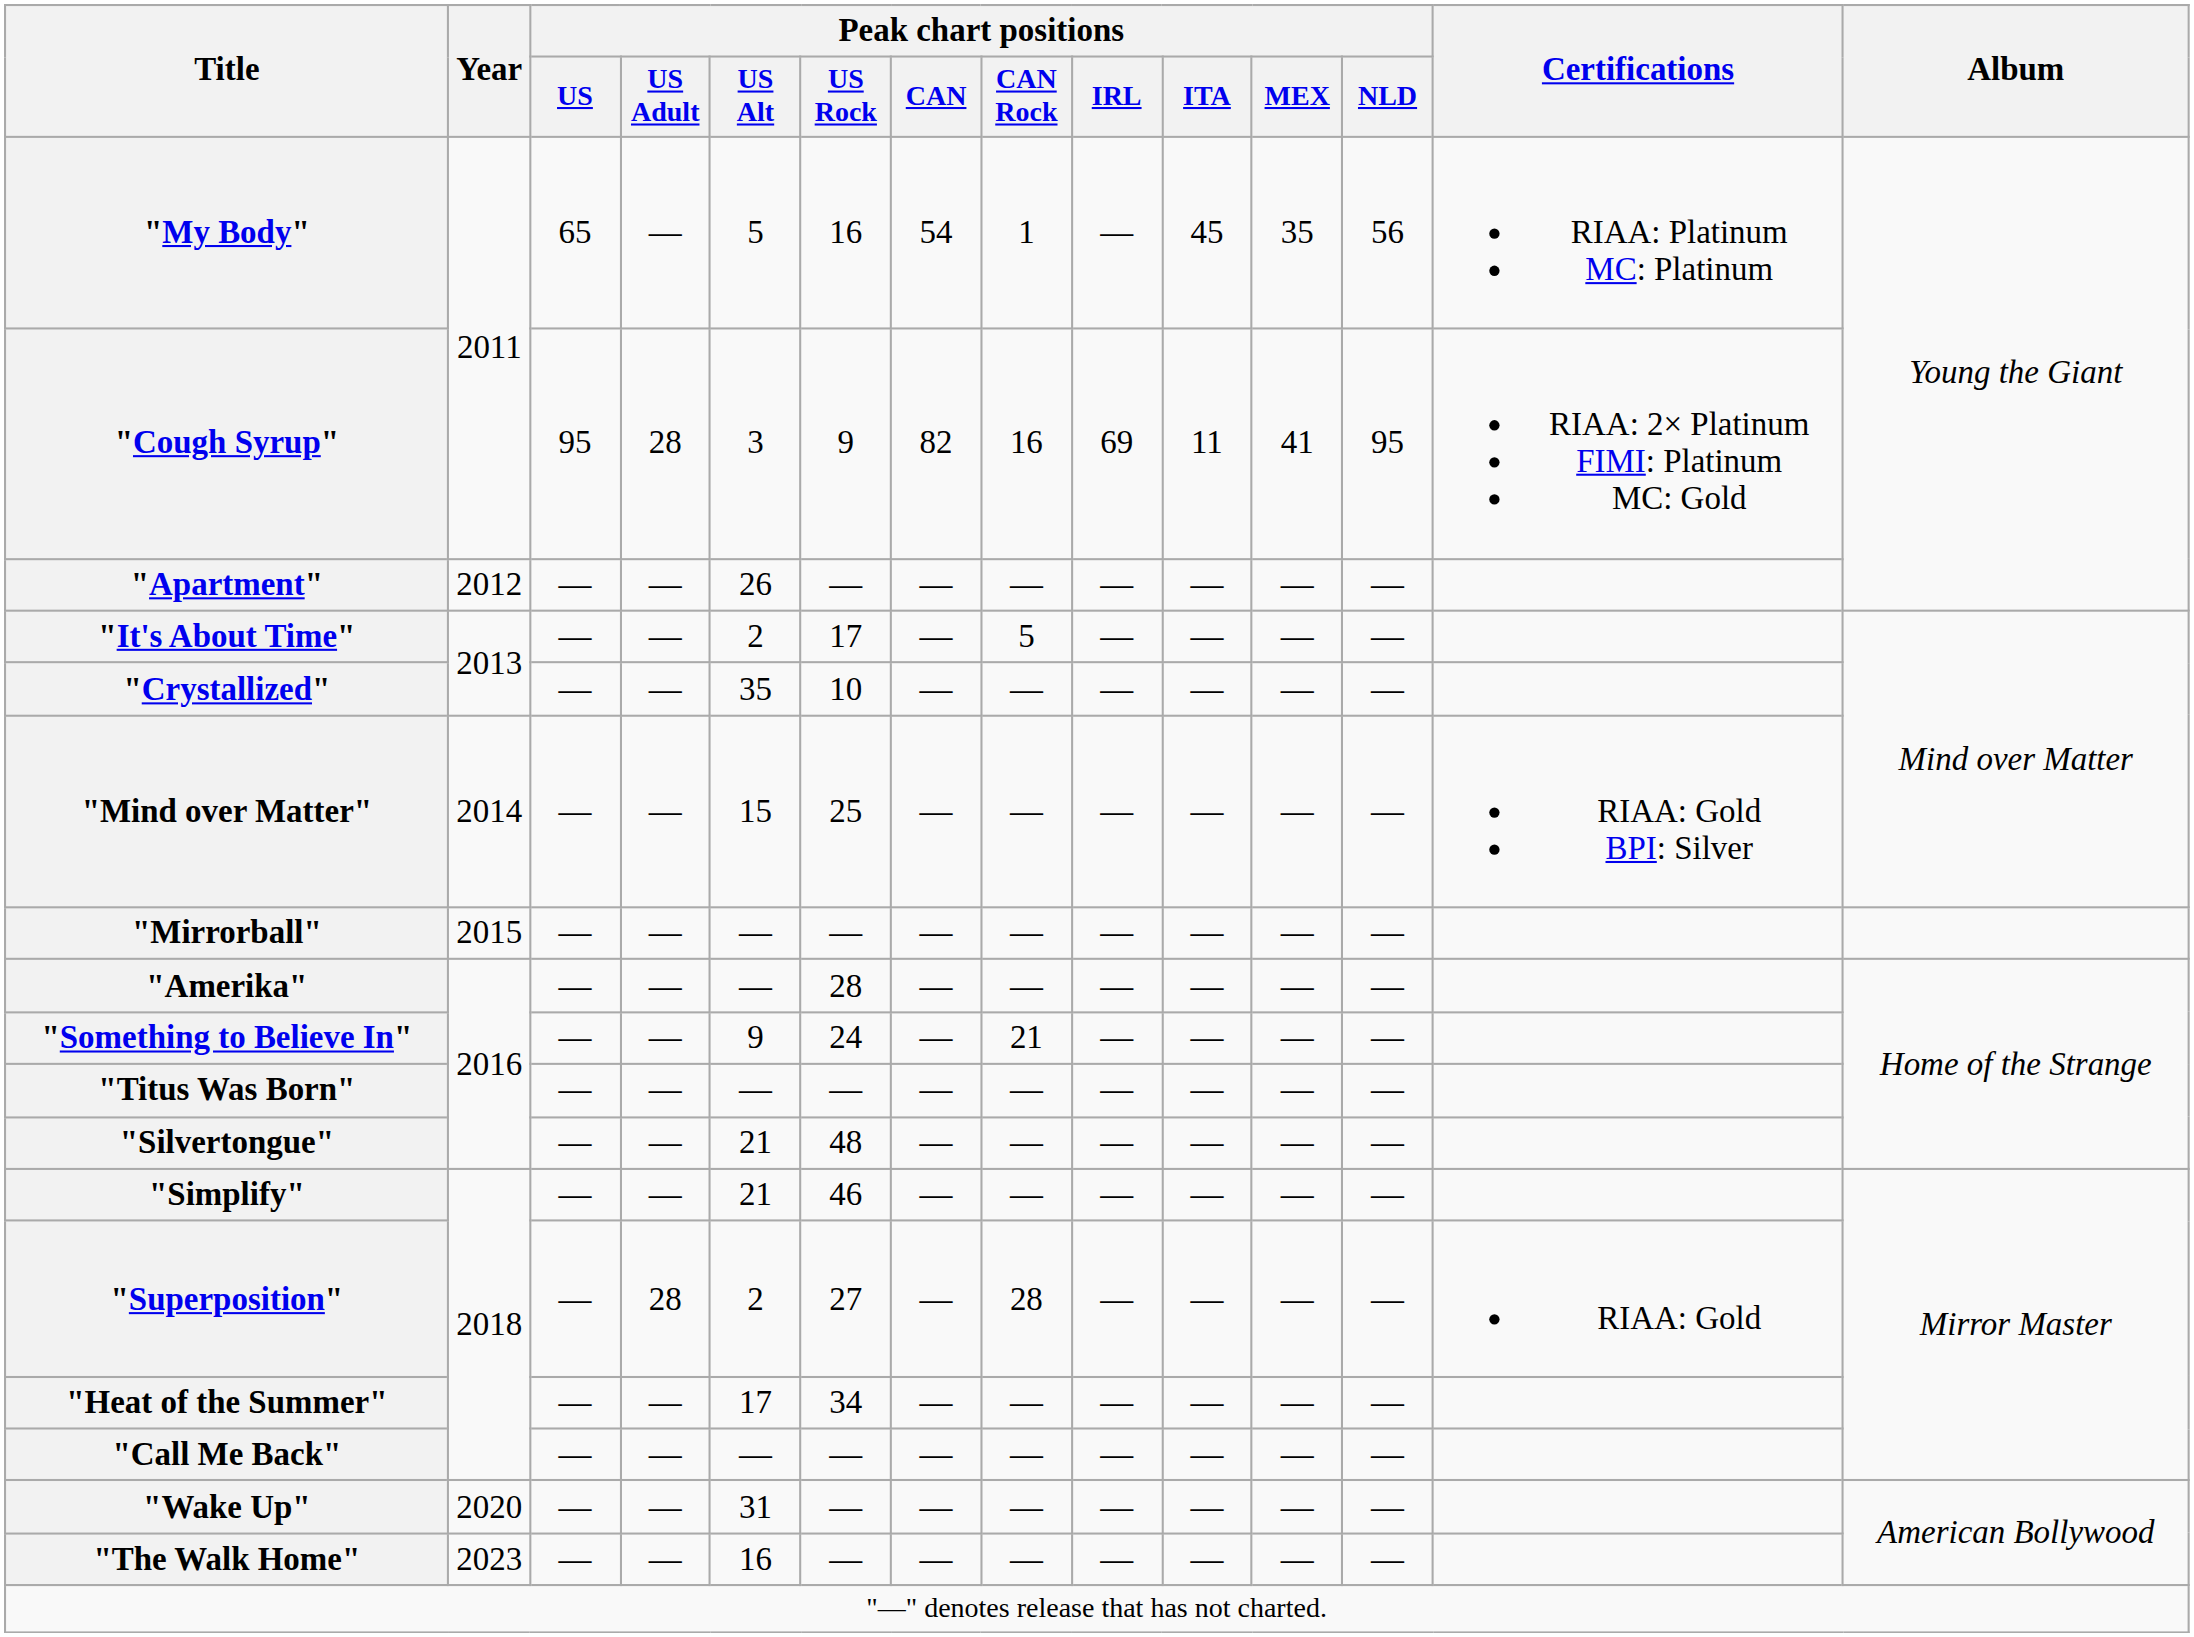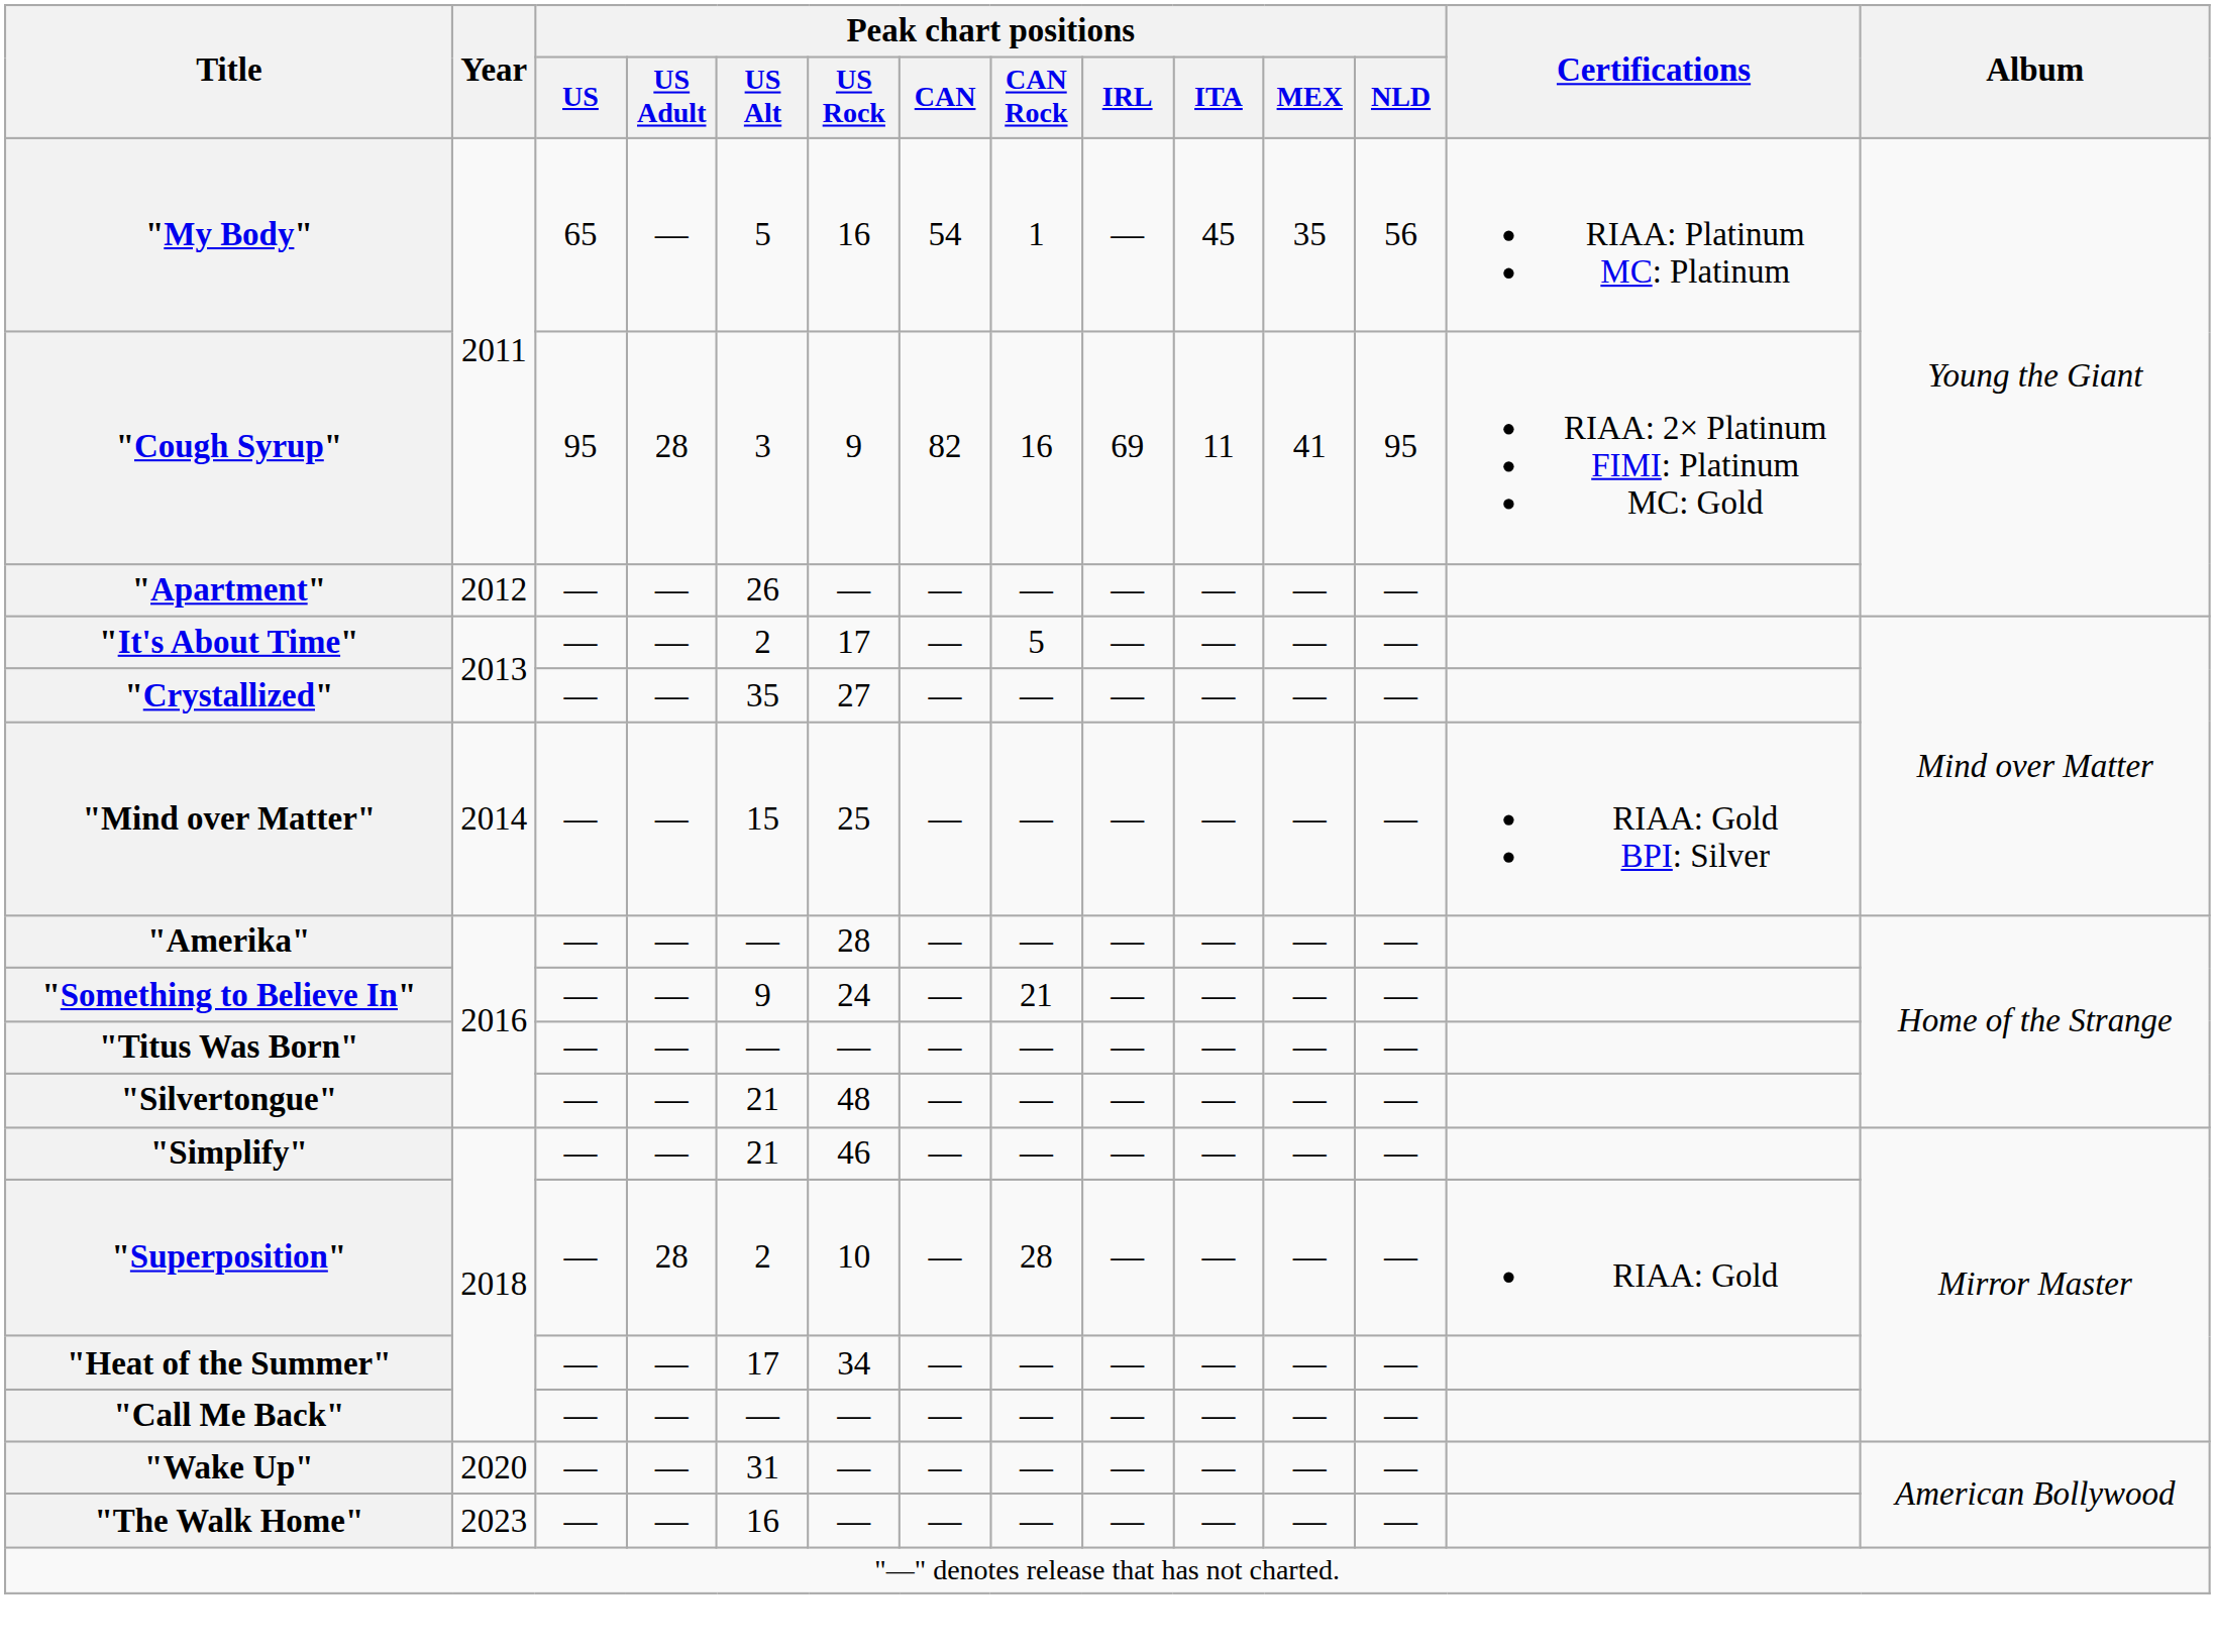"Crystallized" | Peak chart positions / US Rock: 10 -> 27
- row: "Mirrorball" | 2015 | — | — | — | — | — | — | — | — | — | —
"Superposition" | Peak chart positions / US Rock: 27 -> 10
